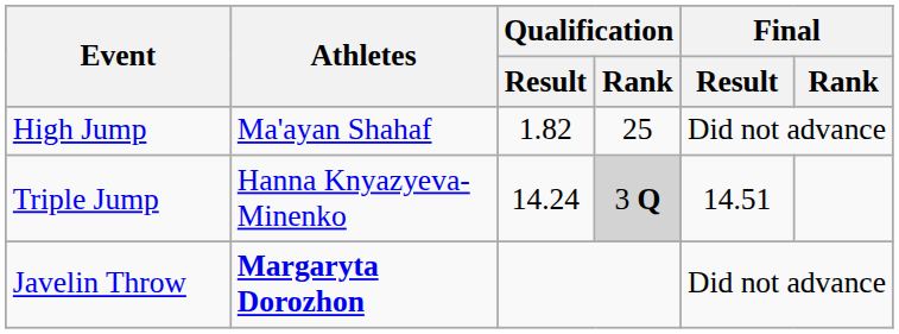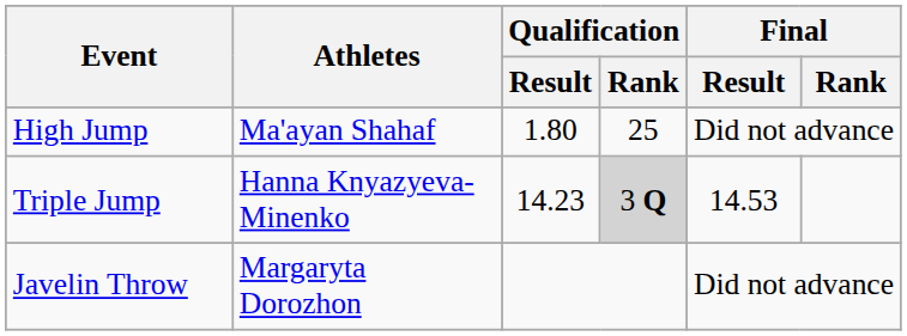High Jump | Qualification / Result: 1.82 -> 1.80
Triple Jump | Qualification / Result: 14.24 -> 14.23
Triple Jump | Final / Result: 14.51 -> 14.53
Javelin Throw | Athletes: bold -> normal
